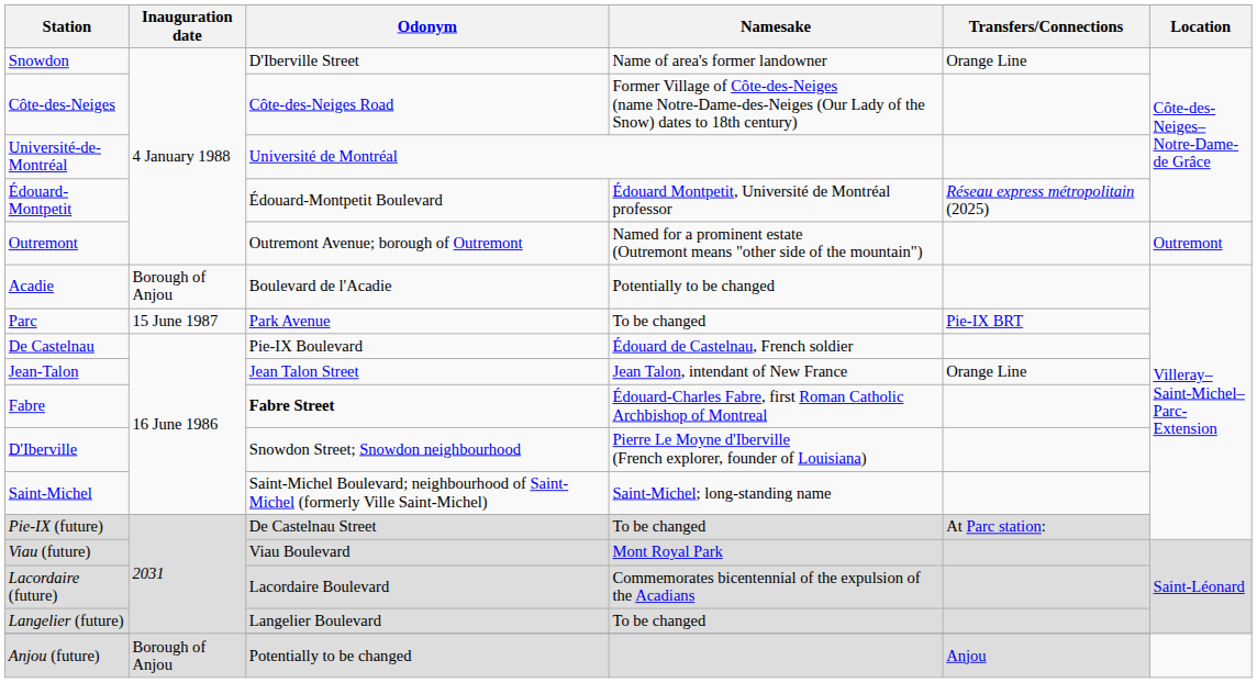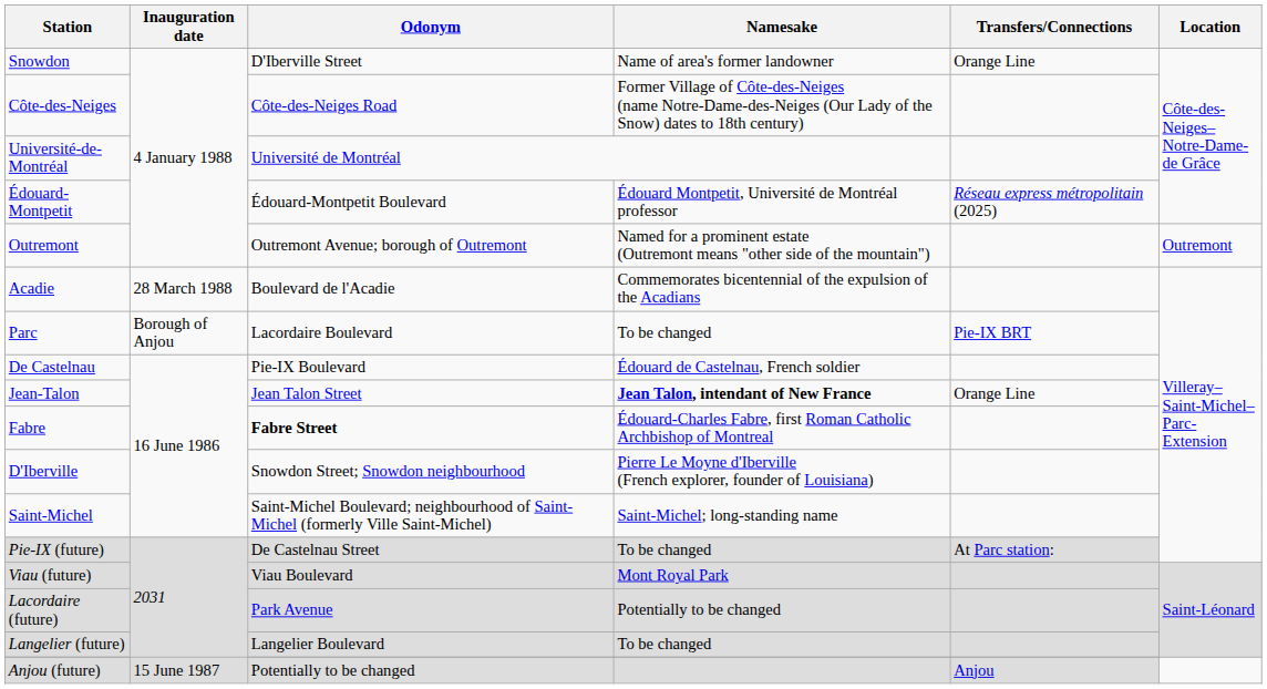Acadie | Inauguration date: Borough of Anjou -> 28 March 1988
Acadie | Namesake: Potentially to be changed -> Commemorates bicentennial of the expulsion of the Acadians
Parc | Inauguration date: 15 June 1987 -> Borough of Anjou
Parc | Odonym: Park Avenue -> Lacordaire Boulevard
Jean-Talon | Namesake: normal -> bold
Lacordaire (future) | Odonym: Lacordaire Boulevard -> Park Avenue
Lacordaire (future) | Namesake: Commemorates bicentennial of the expulsion of the Acadians -> Potentially to be changed
Anjou (future) | Inauguration date: Borough of Anjou -> 15 June 1987
